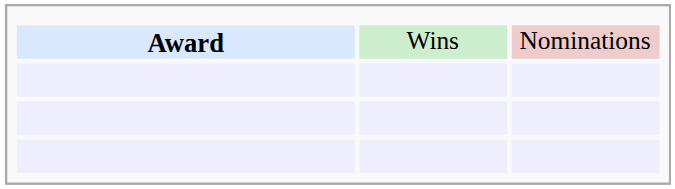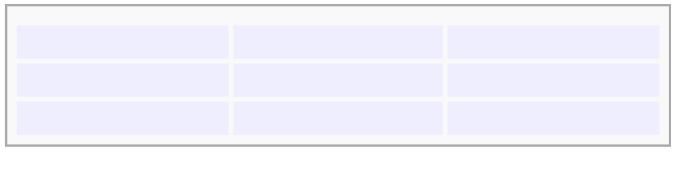- row: Award | Wins | Nominations
